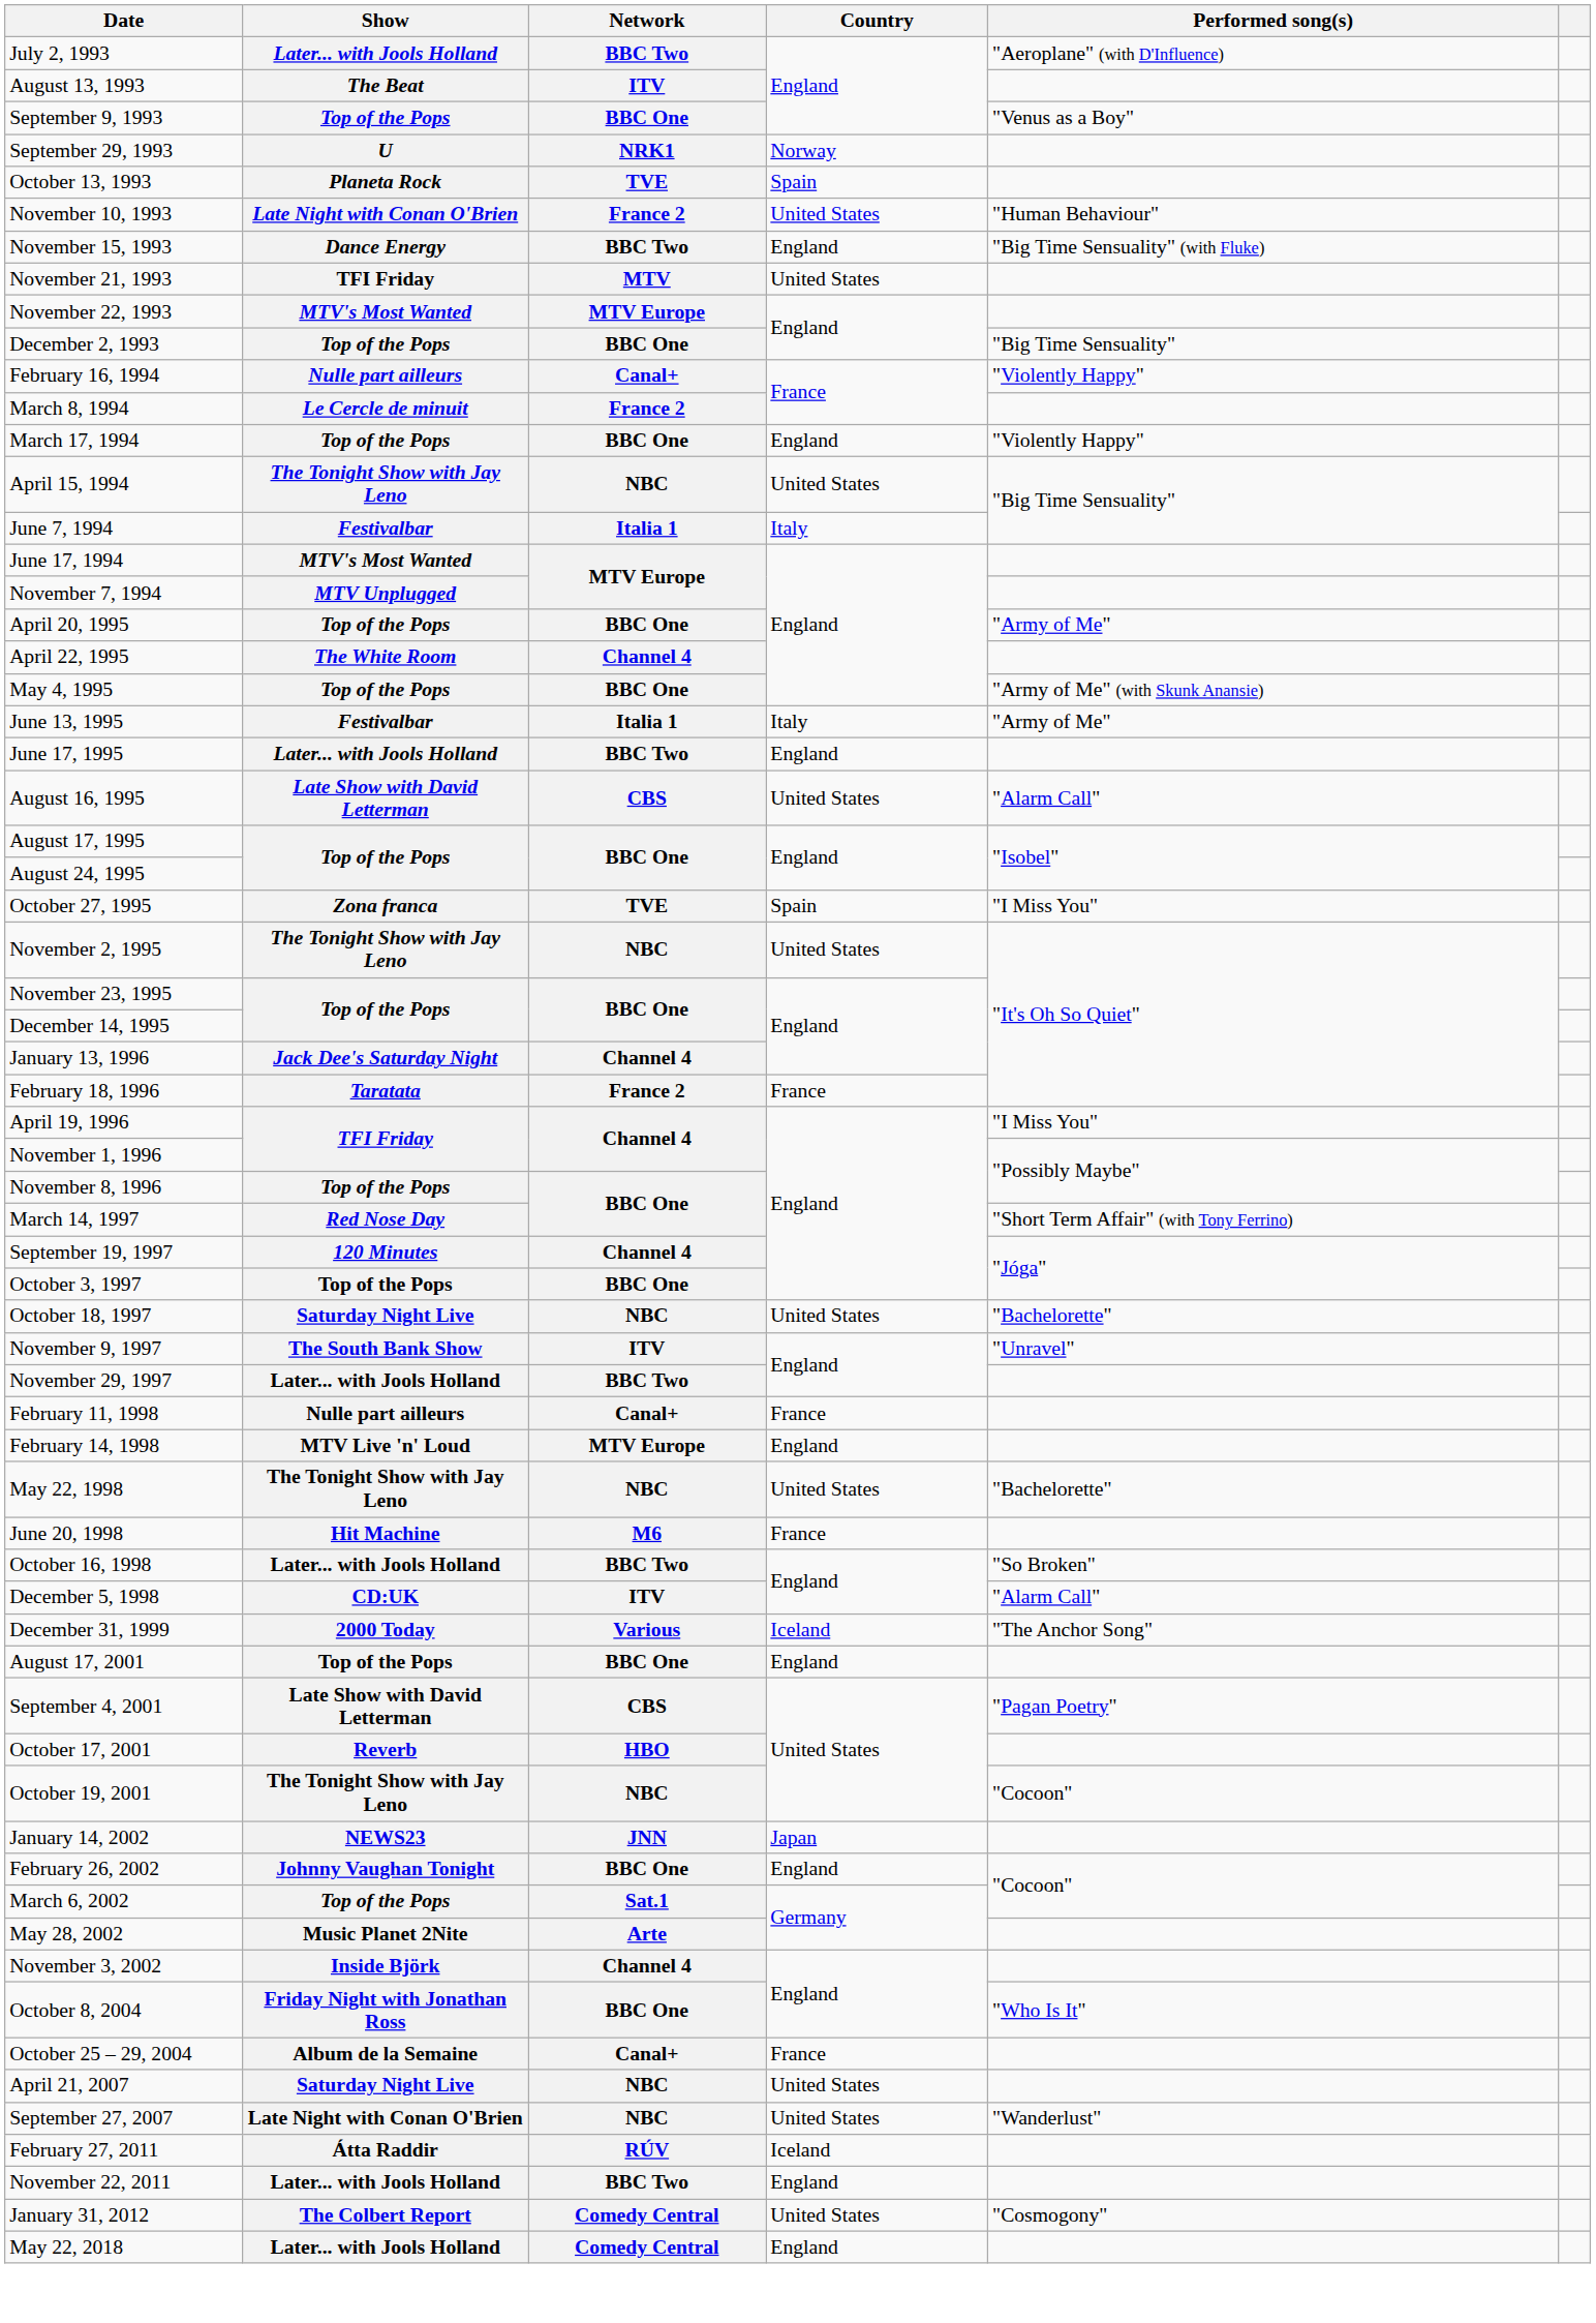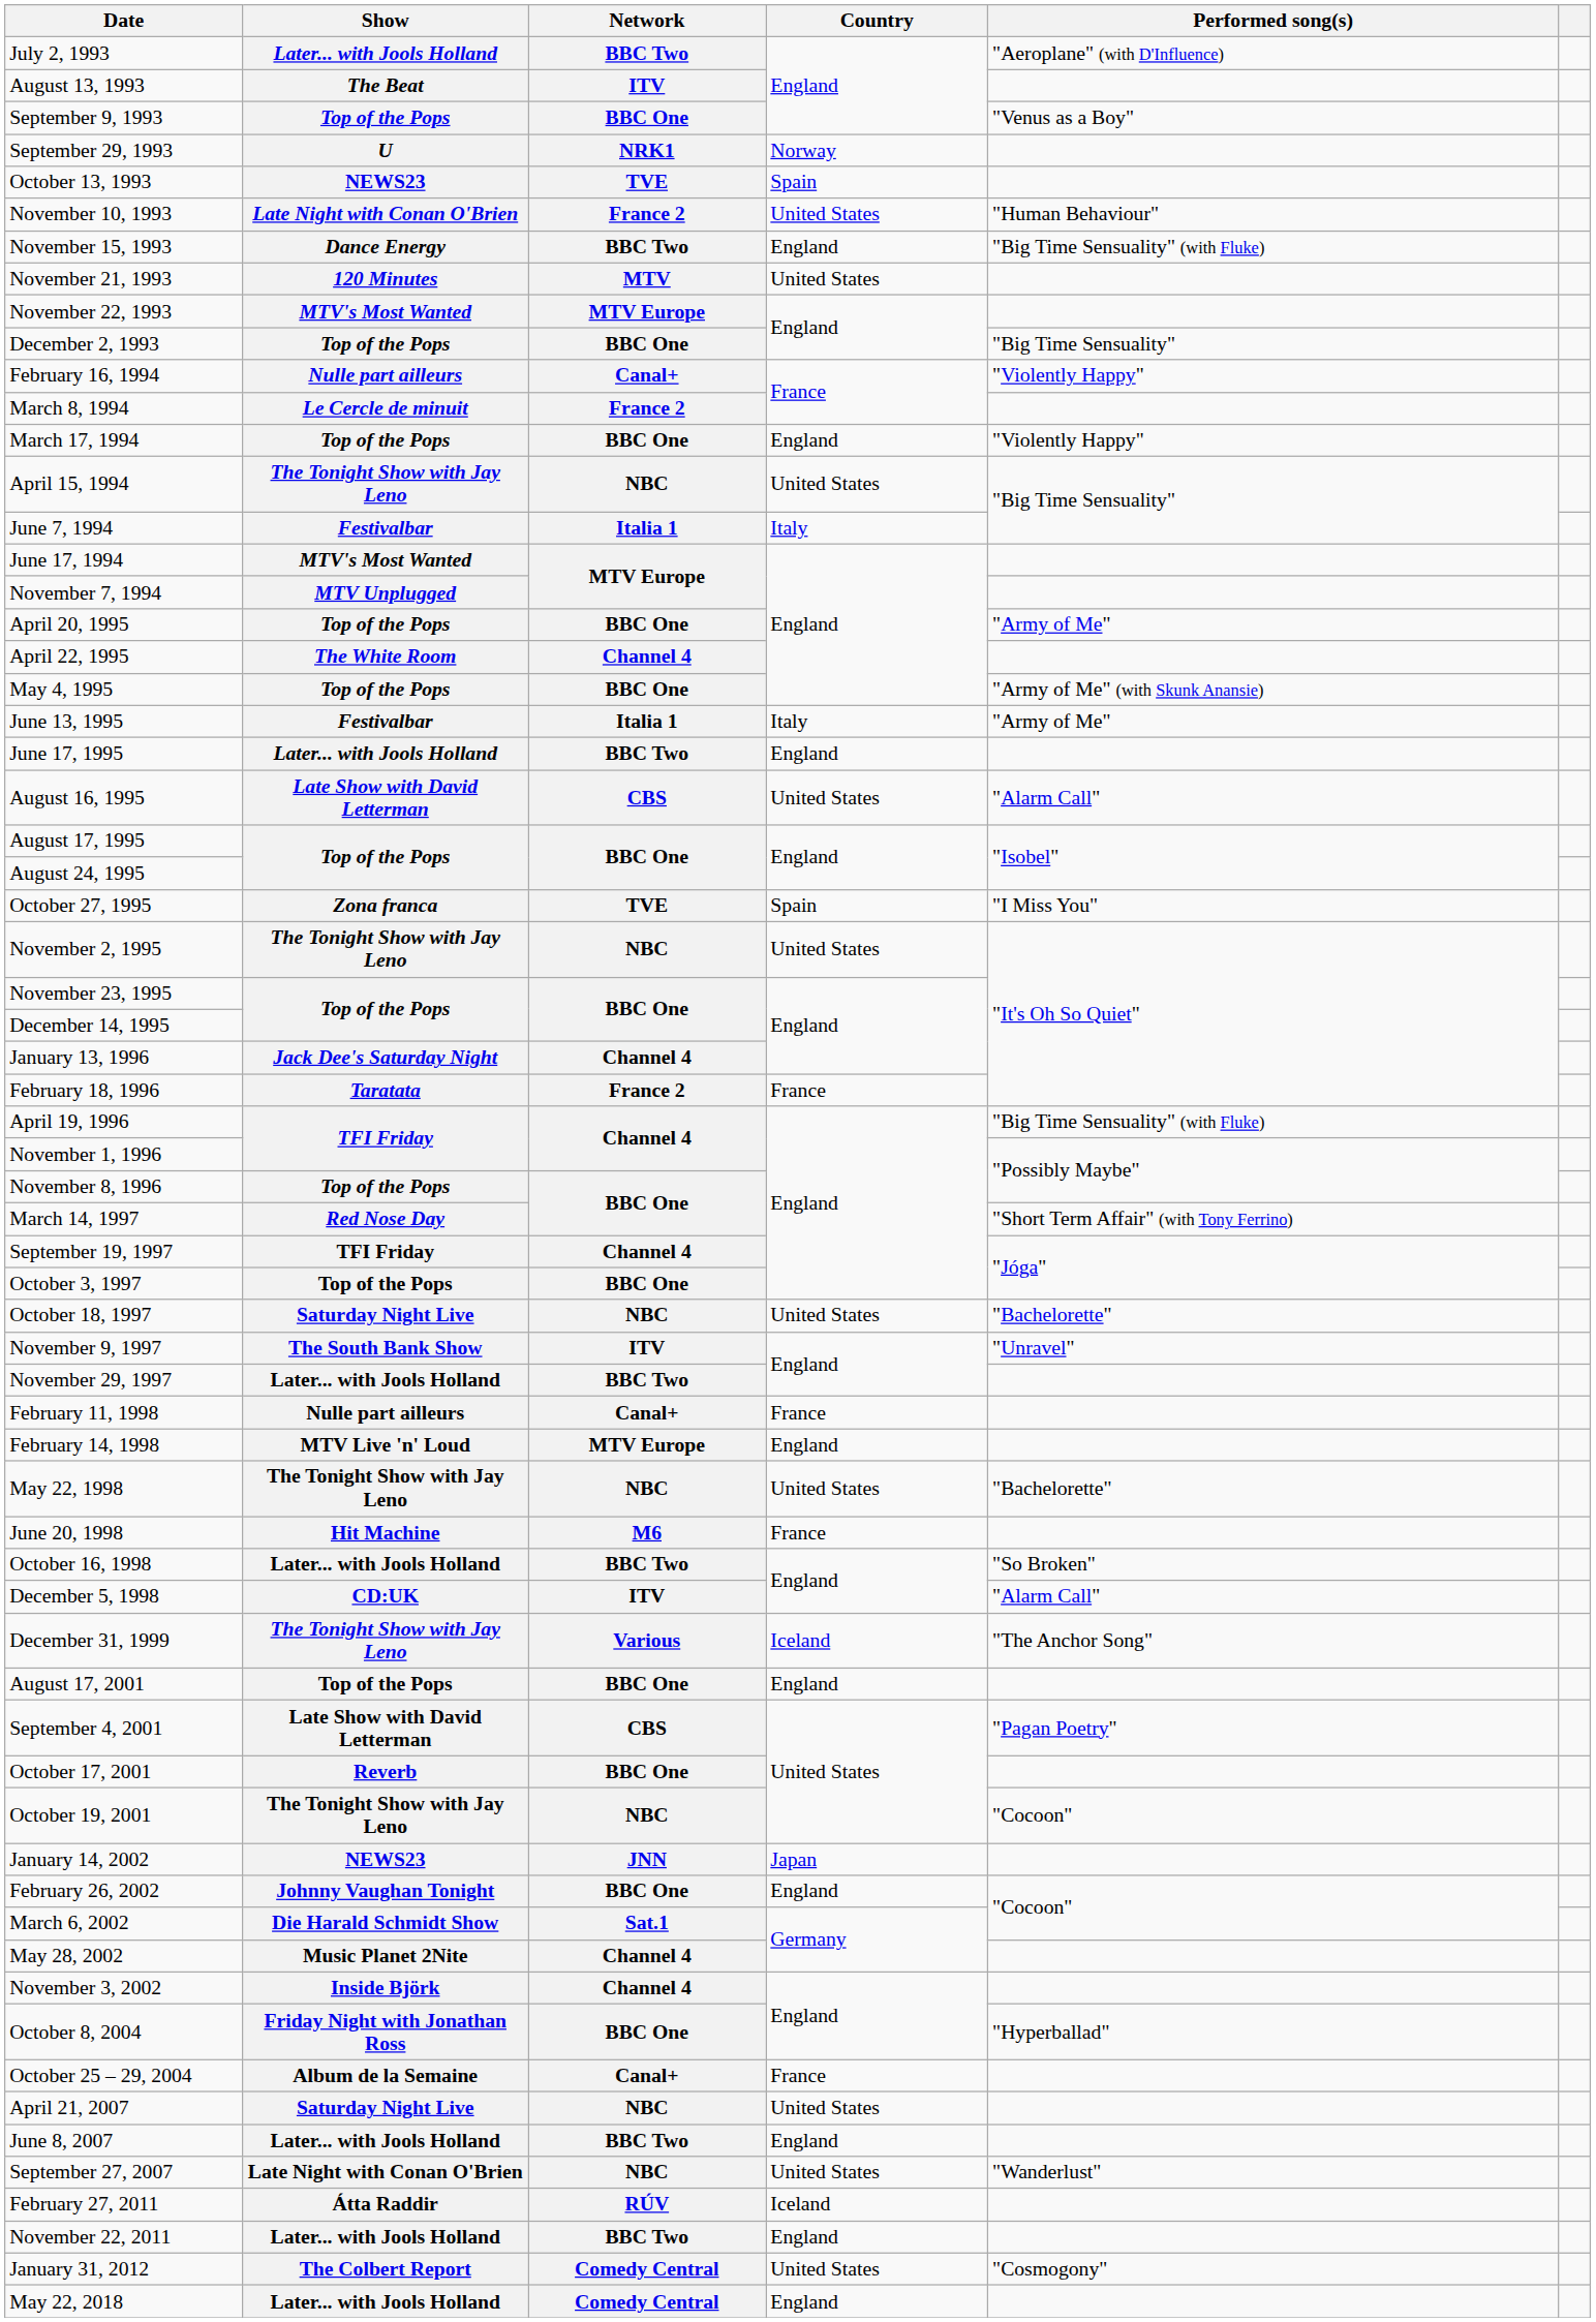October 13, 1993 | Show: Planeta Rock -> NEWS23
November 21, 1993 | Show: TFI Friday -> 120 Minutes
April 19, 1996 | Performed song(s): "I Miss You" -> "Big Time Sensuality" (with Fluke)
September 19, 1997 | Show: 120 Minutes -> TFI Friday
December 31, 1999 | Show: 2000 Today -> The Tonight Show with Jay Leno
October 17, 2001 | Network: HBO -> BBC One
March 6, 2002 | Show: Top of the Pops -> Die Harald Schmidt Show
May 28, 2002 | Network: Arte -> Channel 4
October 8, 2004 | Performed song(s): "Who Is It" -> "Hyperballad"
+ row: June 8, 2007 | Later... with Jools Holland | BBC Two | England
